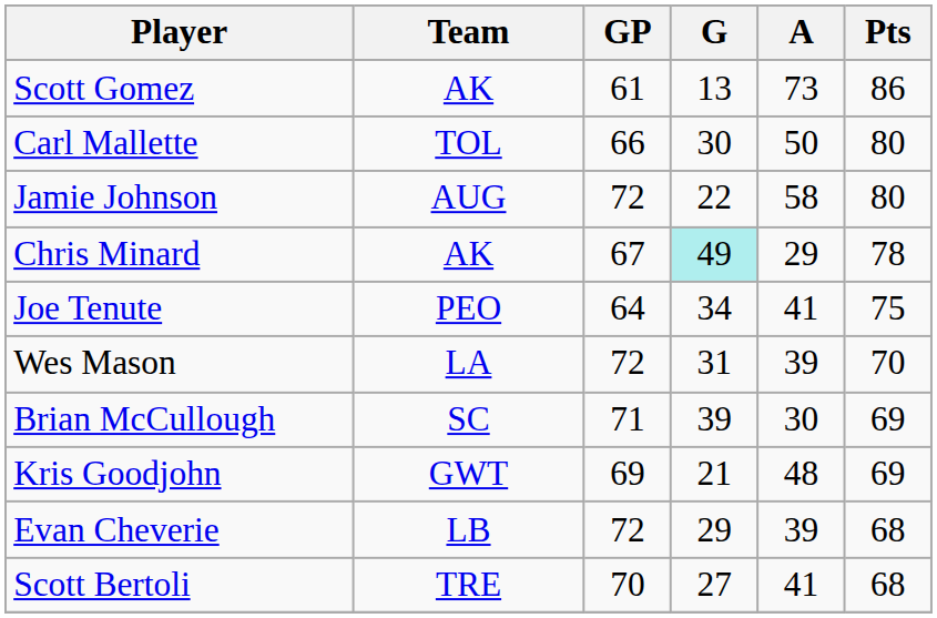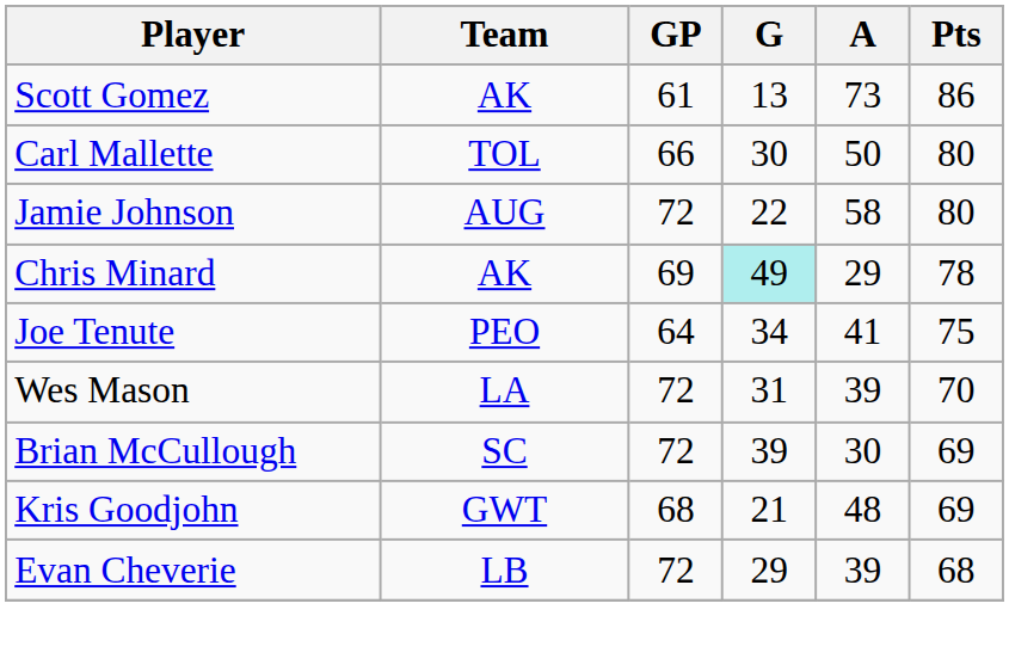Chris Minard | GP: 67 -> 69
Brian McCullough | GP: 71 -> 72
Kris Goodjohn | GP: 69 -> 68
- row: Scott Bertoli | TRE | 70 | 27 | 41 | 68
